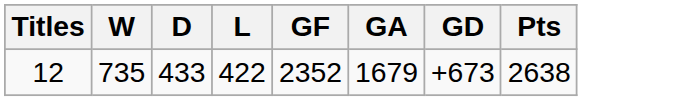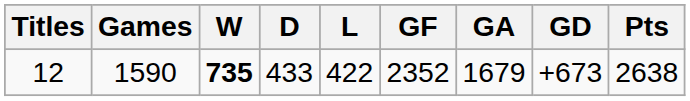+ column: Games | 1590
12 | W: normal -> bold
